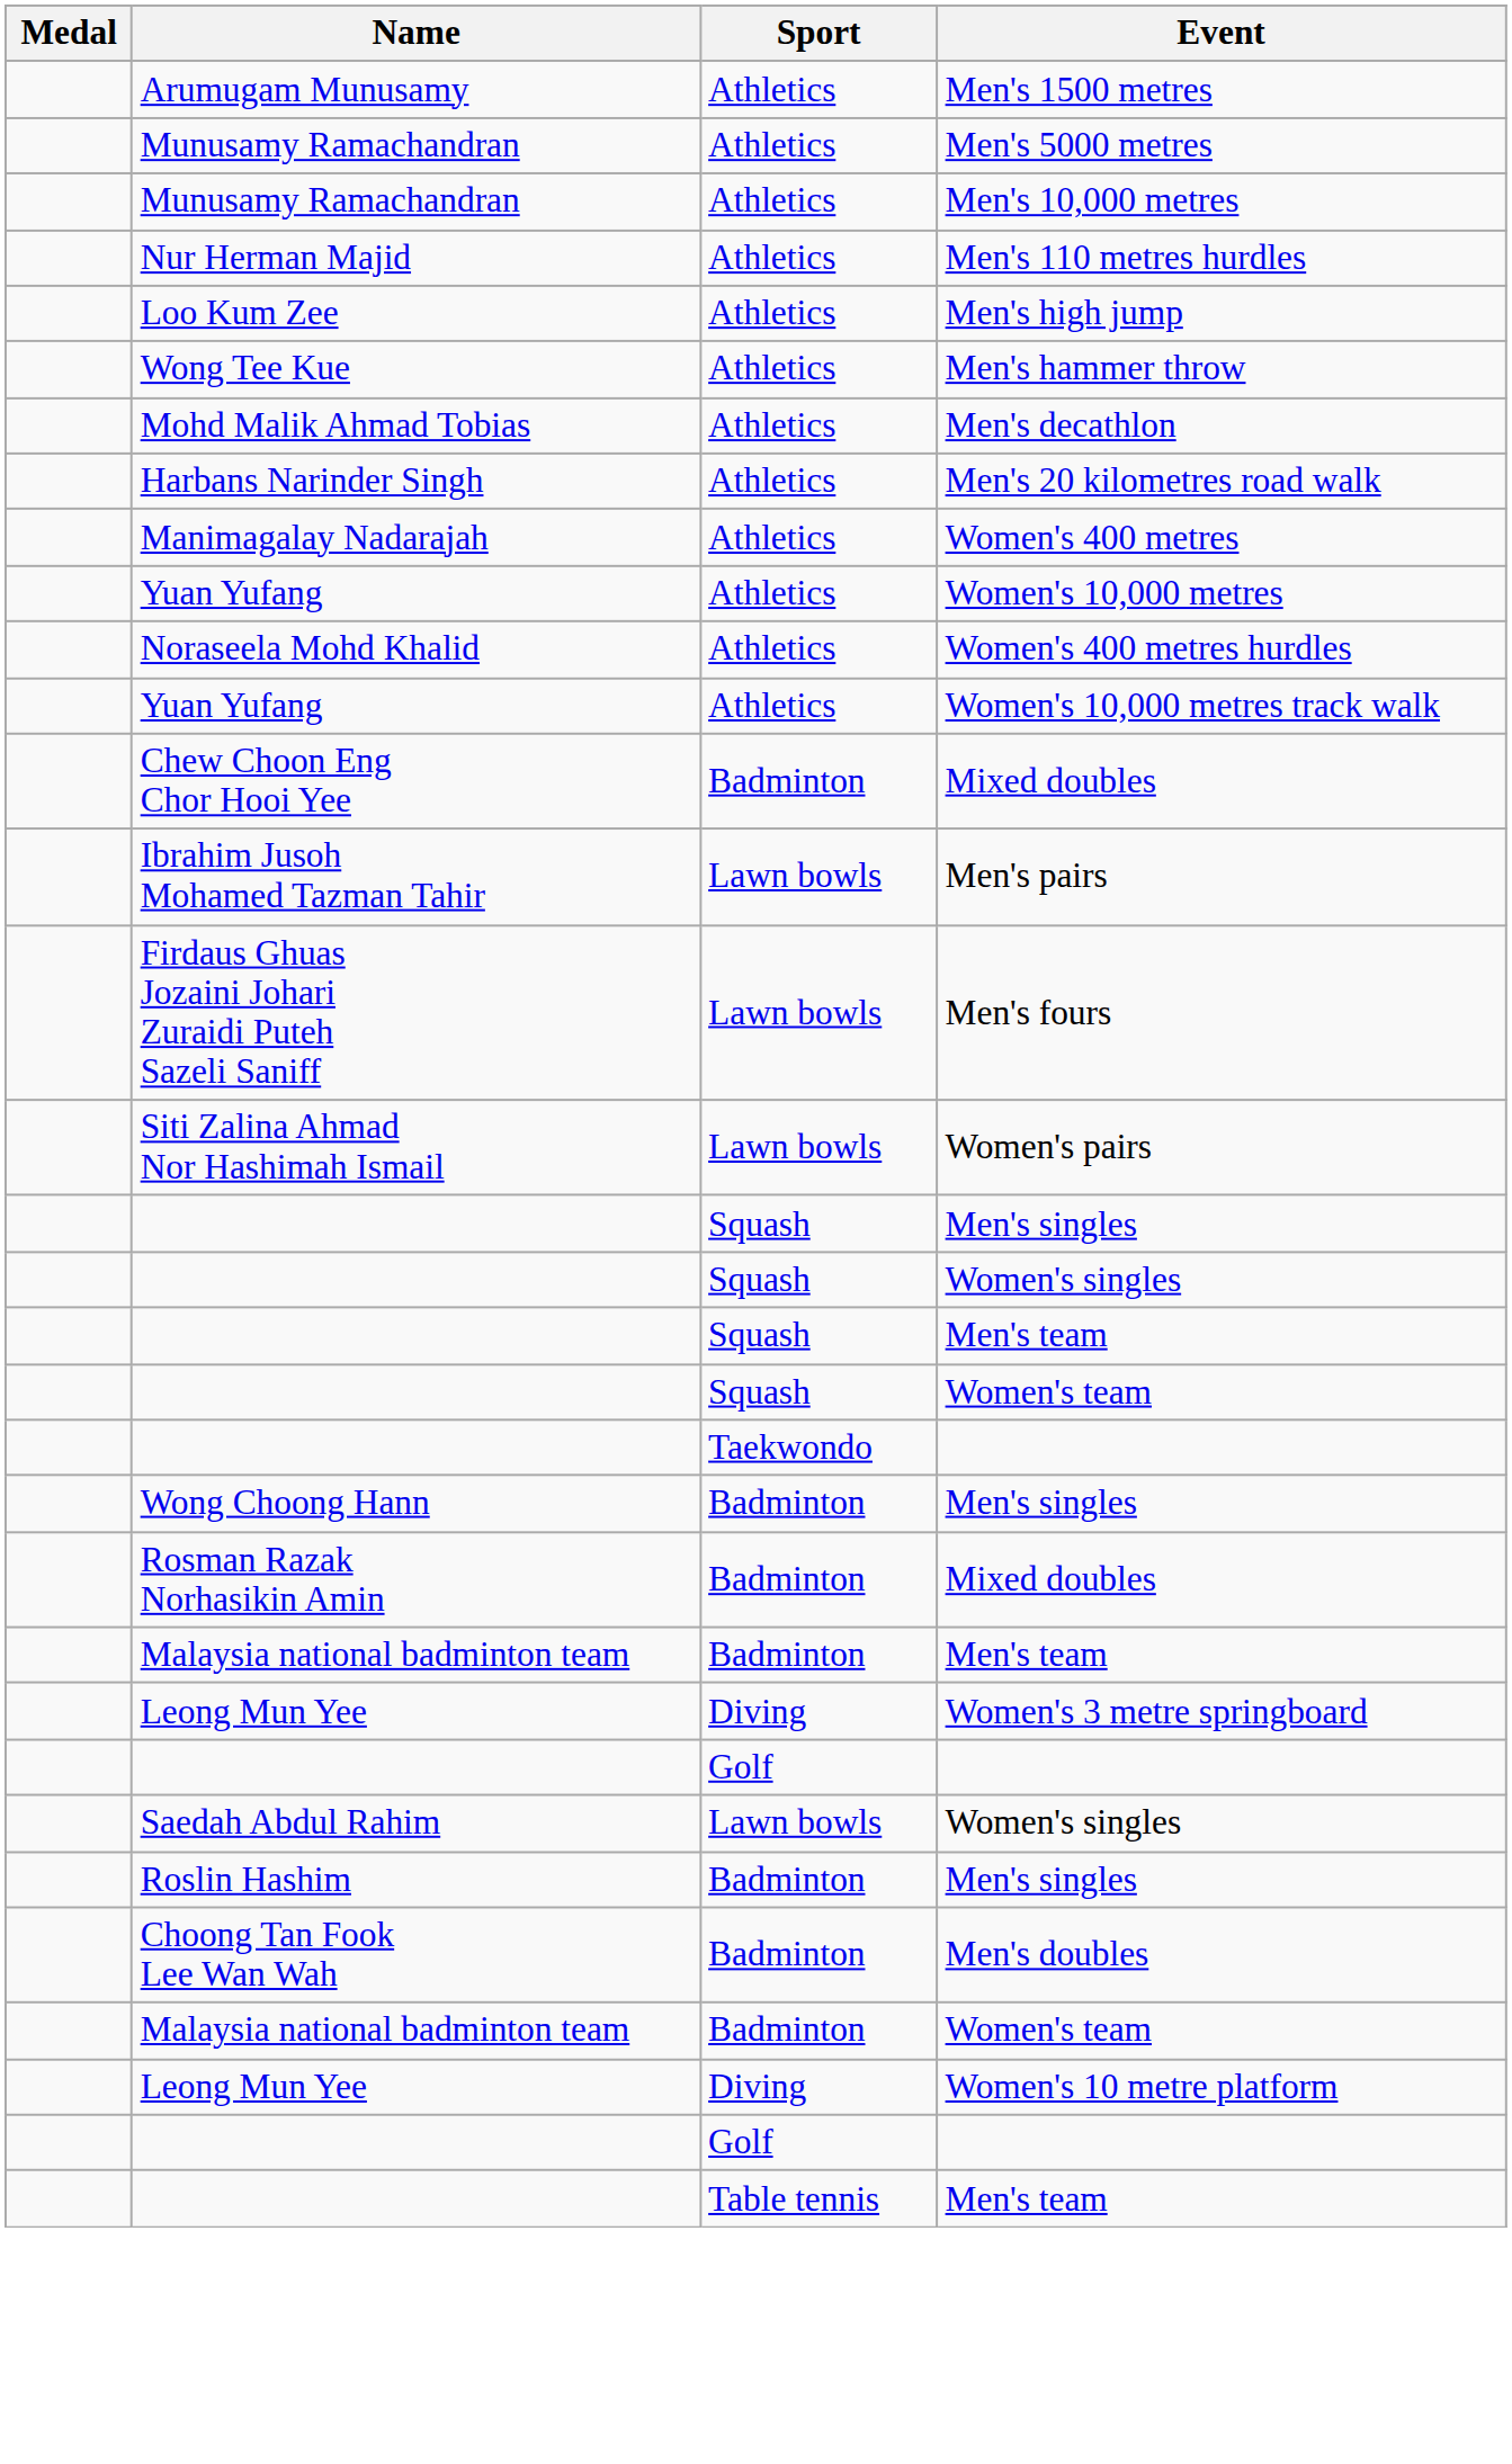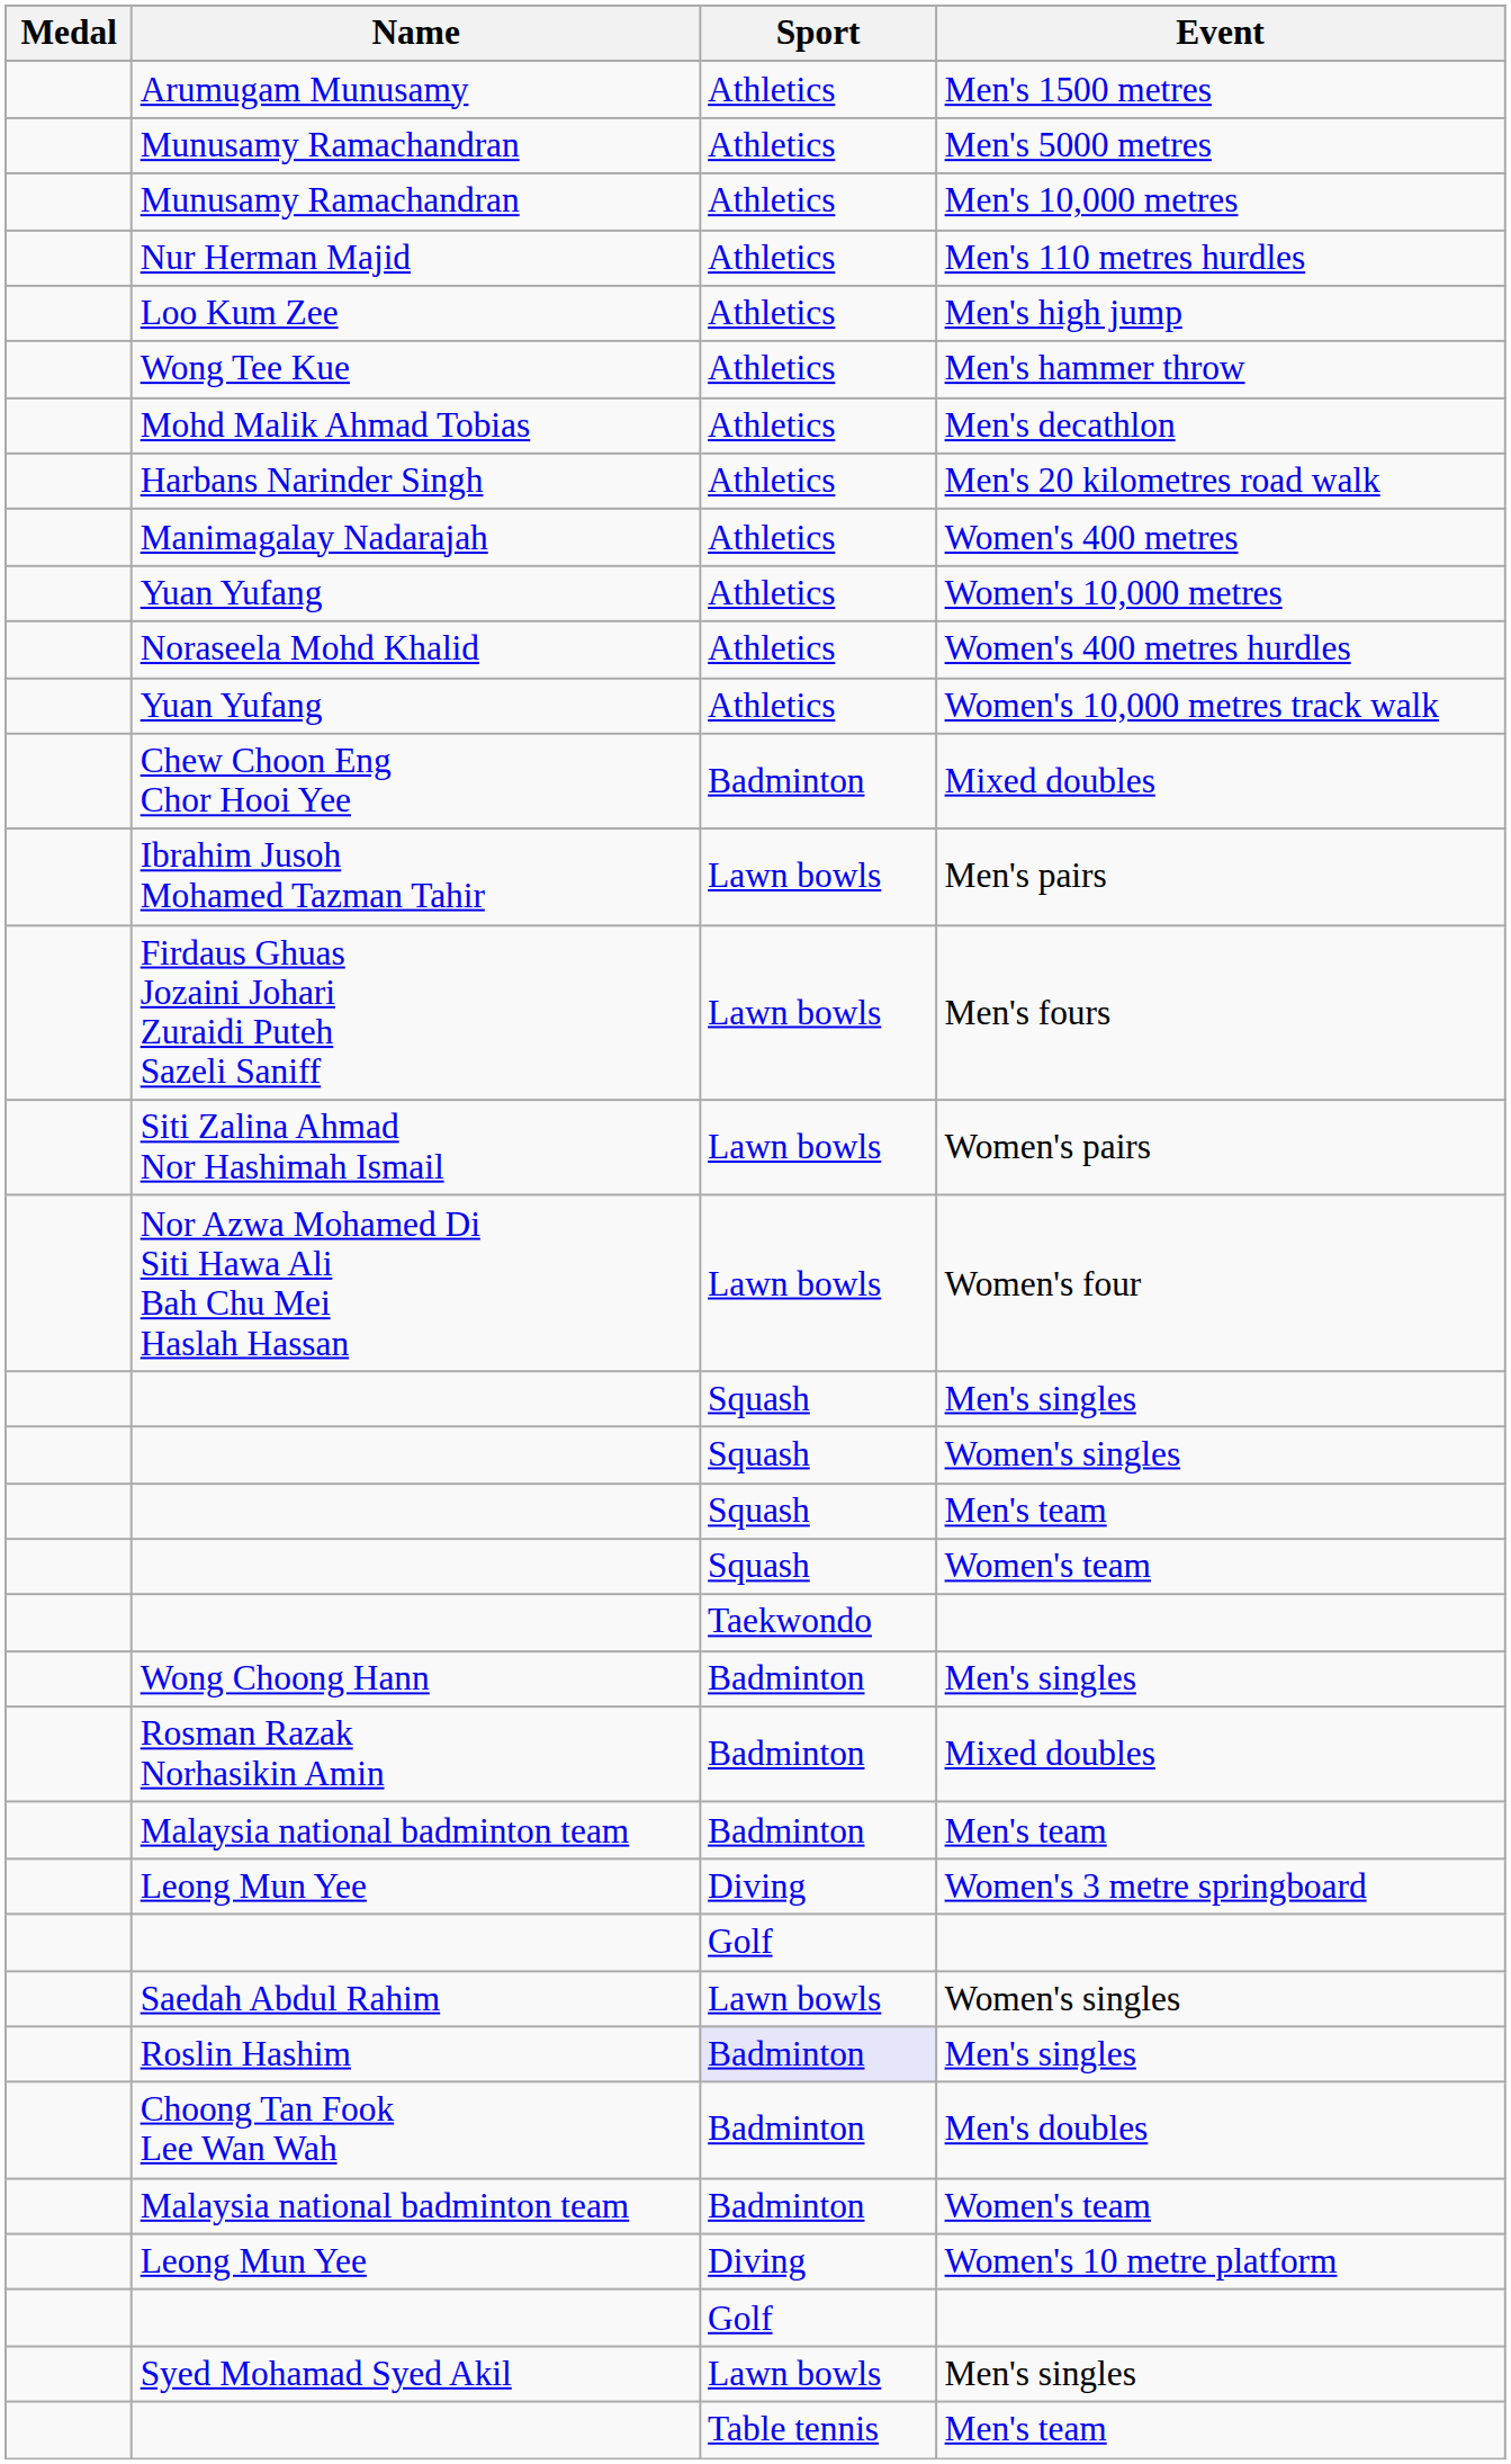+ row: Nor Azwa Mohamed Di Siti Hawa Ali Bah Chu Mei Haslah Hassan | Lawn bowls | Women's four
Roslin Hashim / Men's singles | Sport: no background -> lavender background
+ row: Syed Mohamad Syed Akil | Lawn bowls | Men's singles
